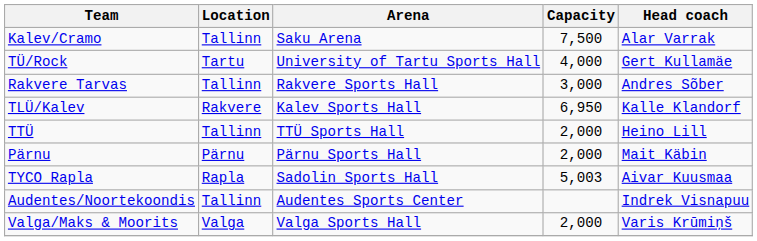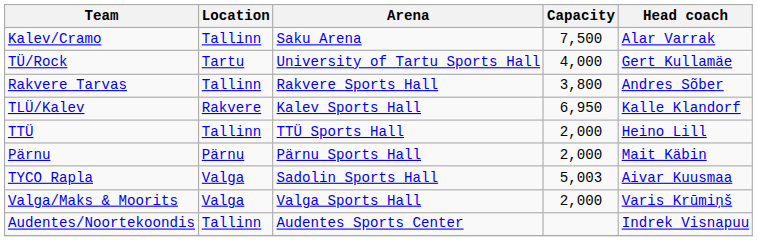Rakvere Tarvas | Capacity: 3,000 -> 3,800
TYCO Rapla | Location: Rapla -> Valga
rows swapped: Valga/Maks & Moorits <-> Audentes/Noortekoondis
